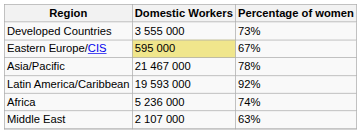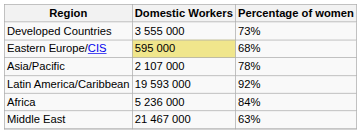Eastern Europe/CIS | Percentage of women: 67% -> 68%
Asia/Pacific | Domestic Workers: 21 467 000 -> 2 107 000
Africa | Percentage of women: 74% -> 84%
Middle East | Domestic Workers: 2 107 000 -> 21 467 000
